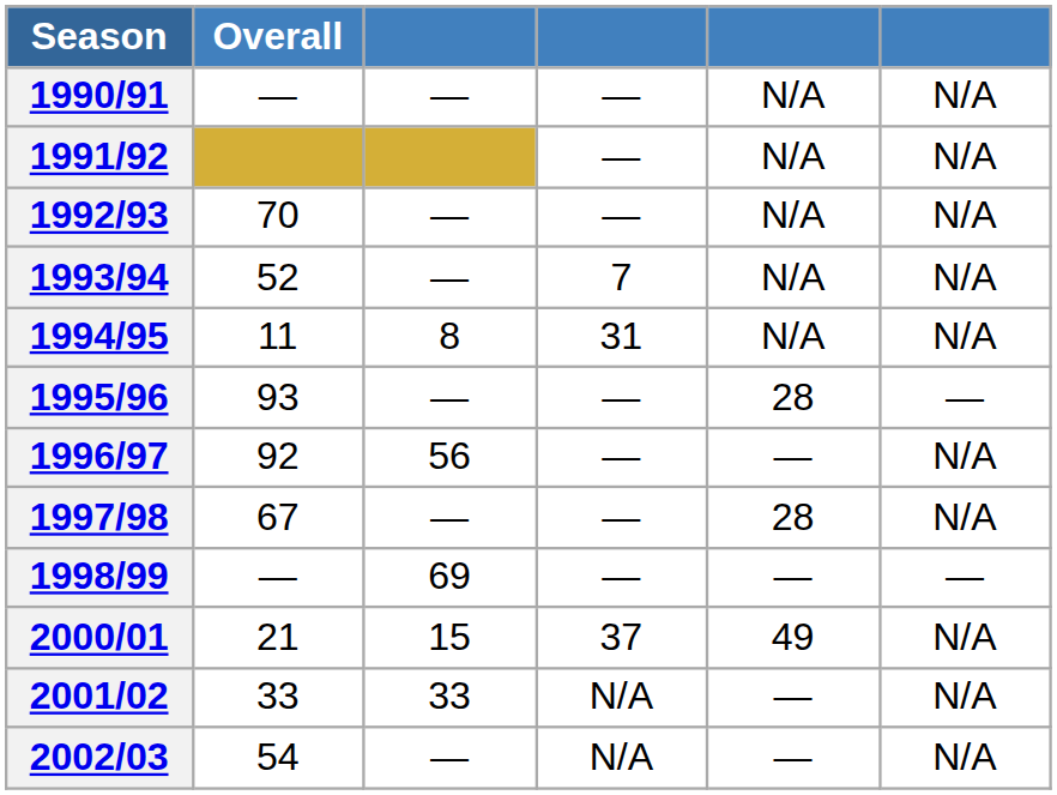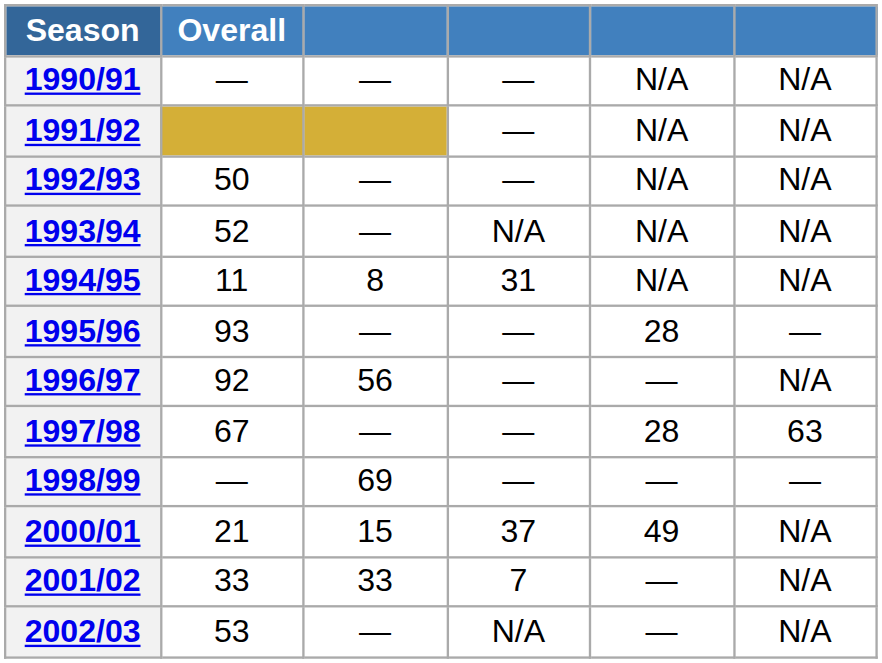1992/93 | Overall: 70 -> 50
1993/94 | column 4: 7 -> N/A
1997/98 | column 6: N/A -> 63
2001/02 | column 4: N/A -> 7
2002/03 | Overall: 54 -> 53
